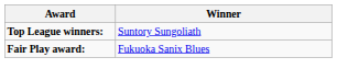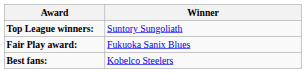+ row: Best fans: | Kobelco Steelers
